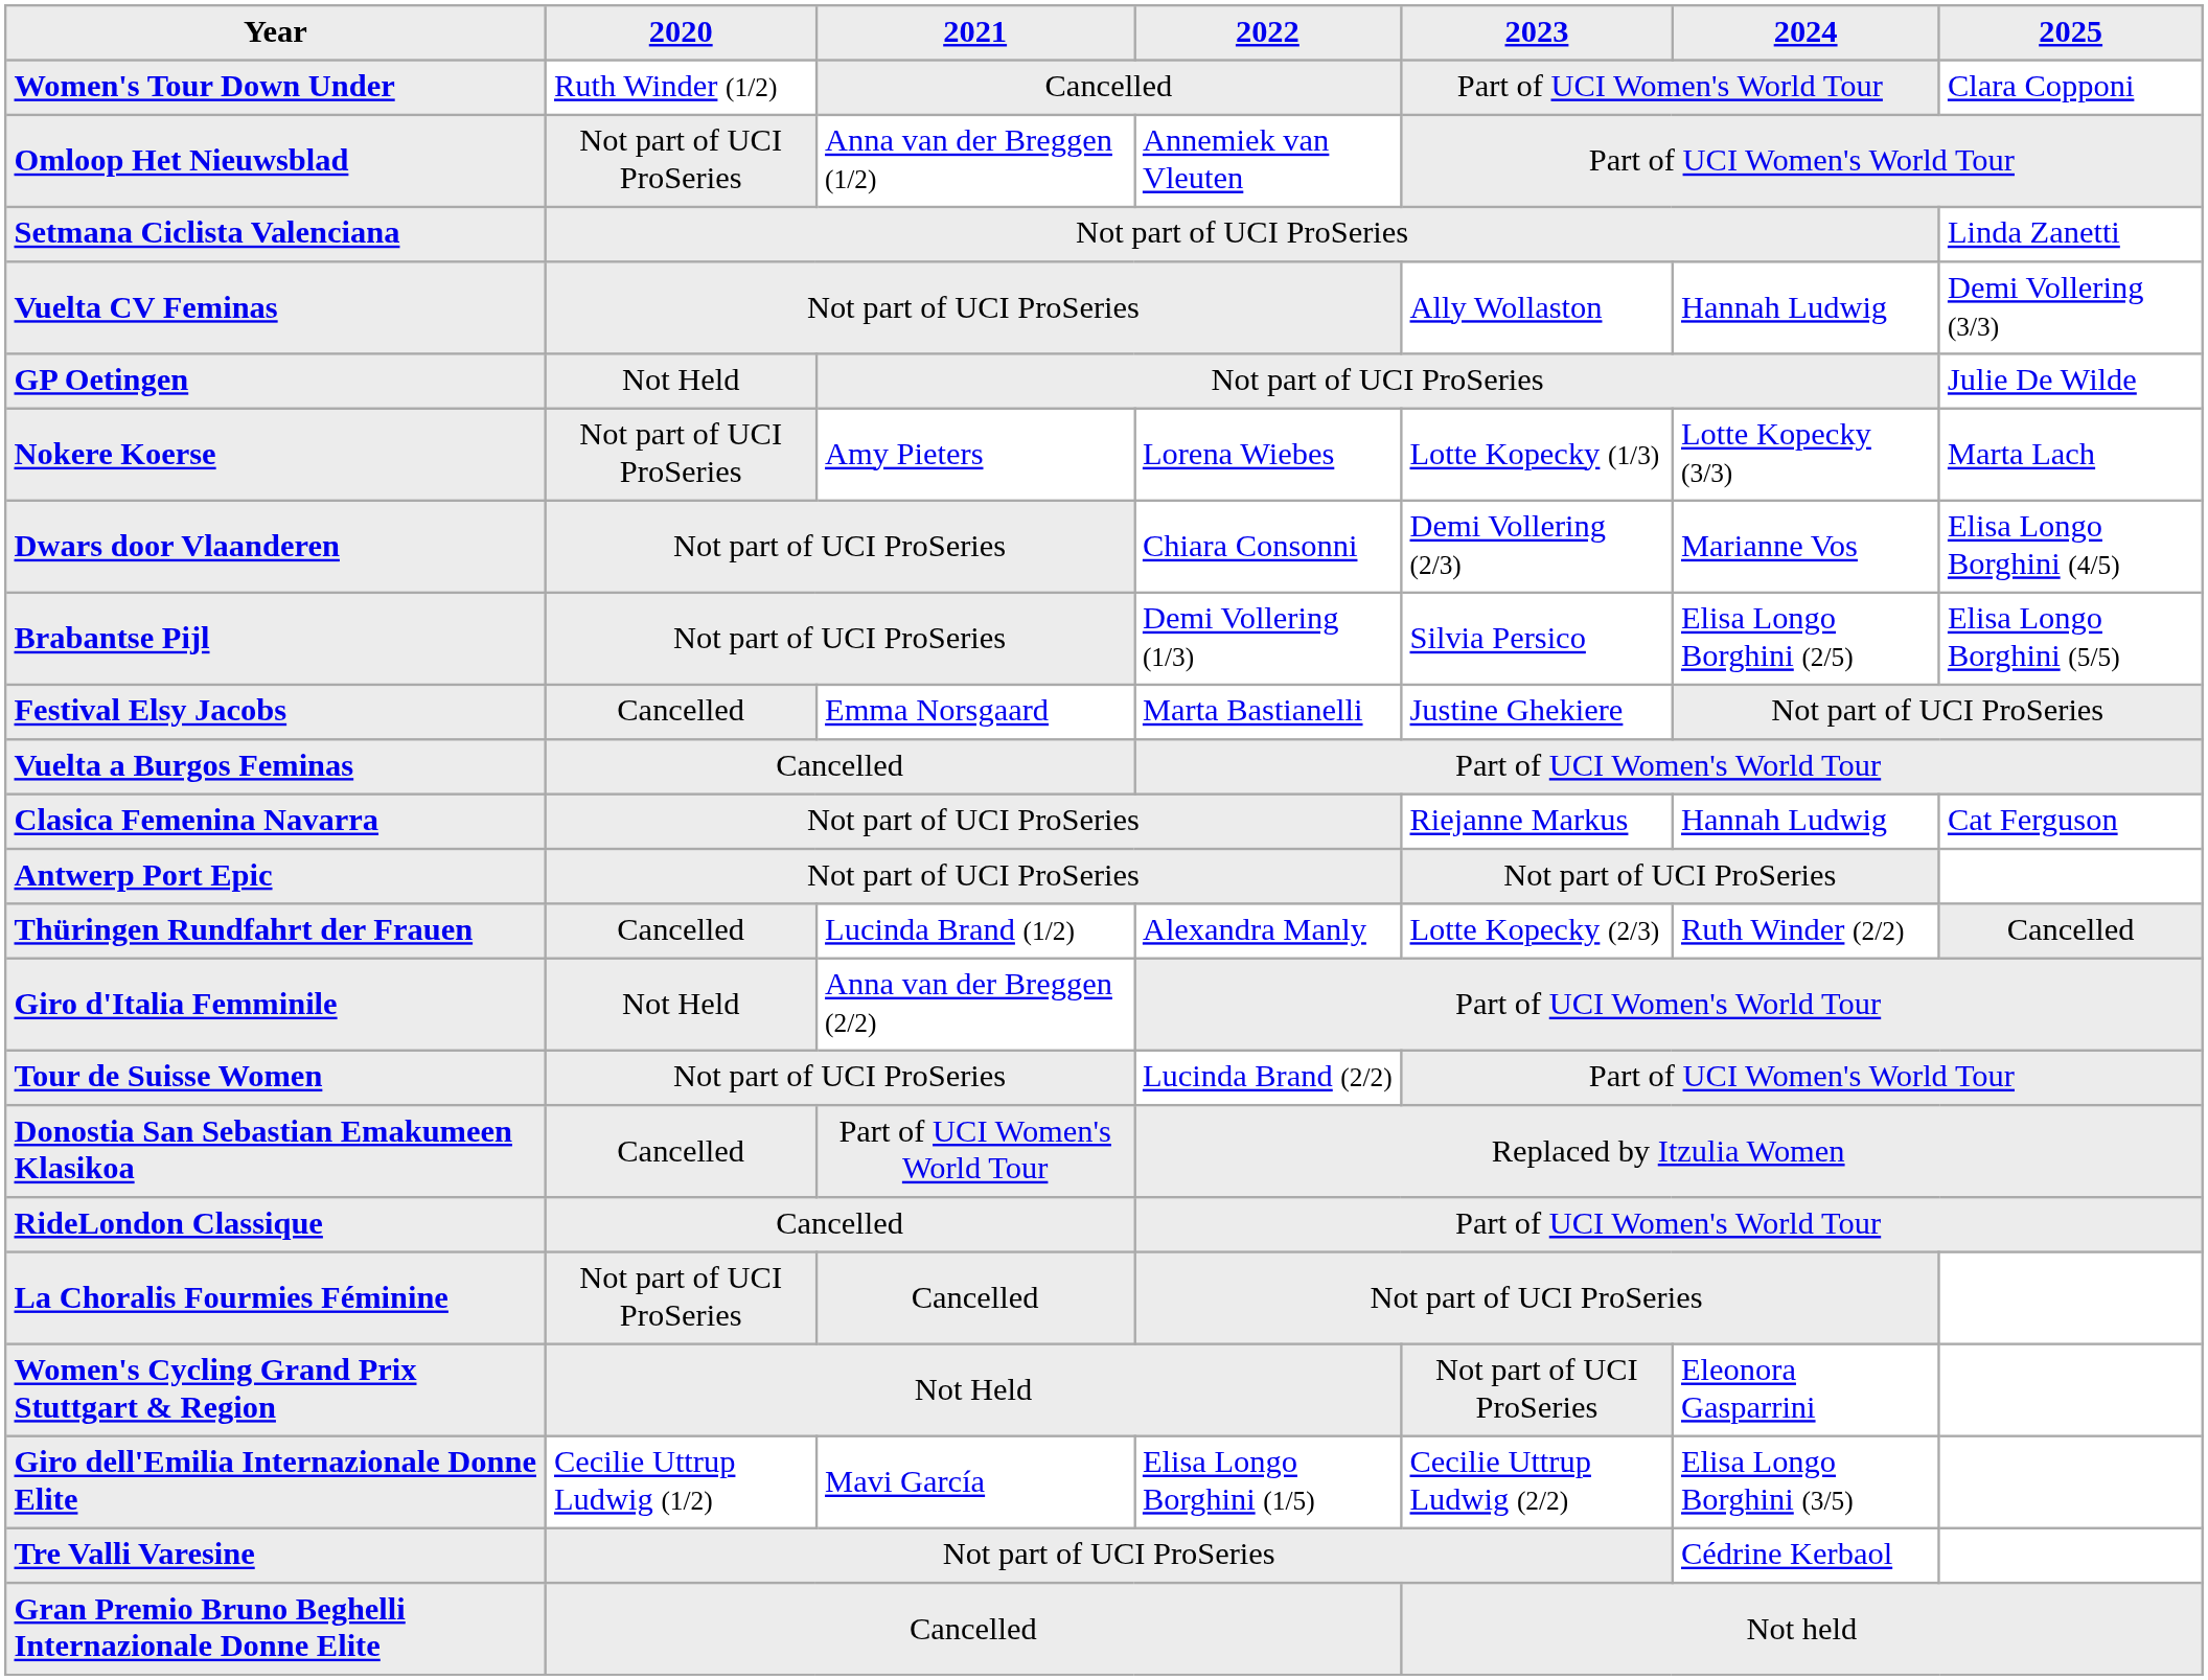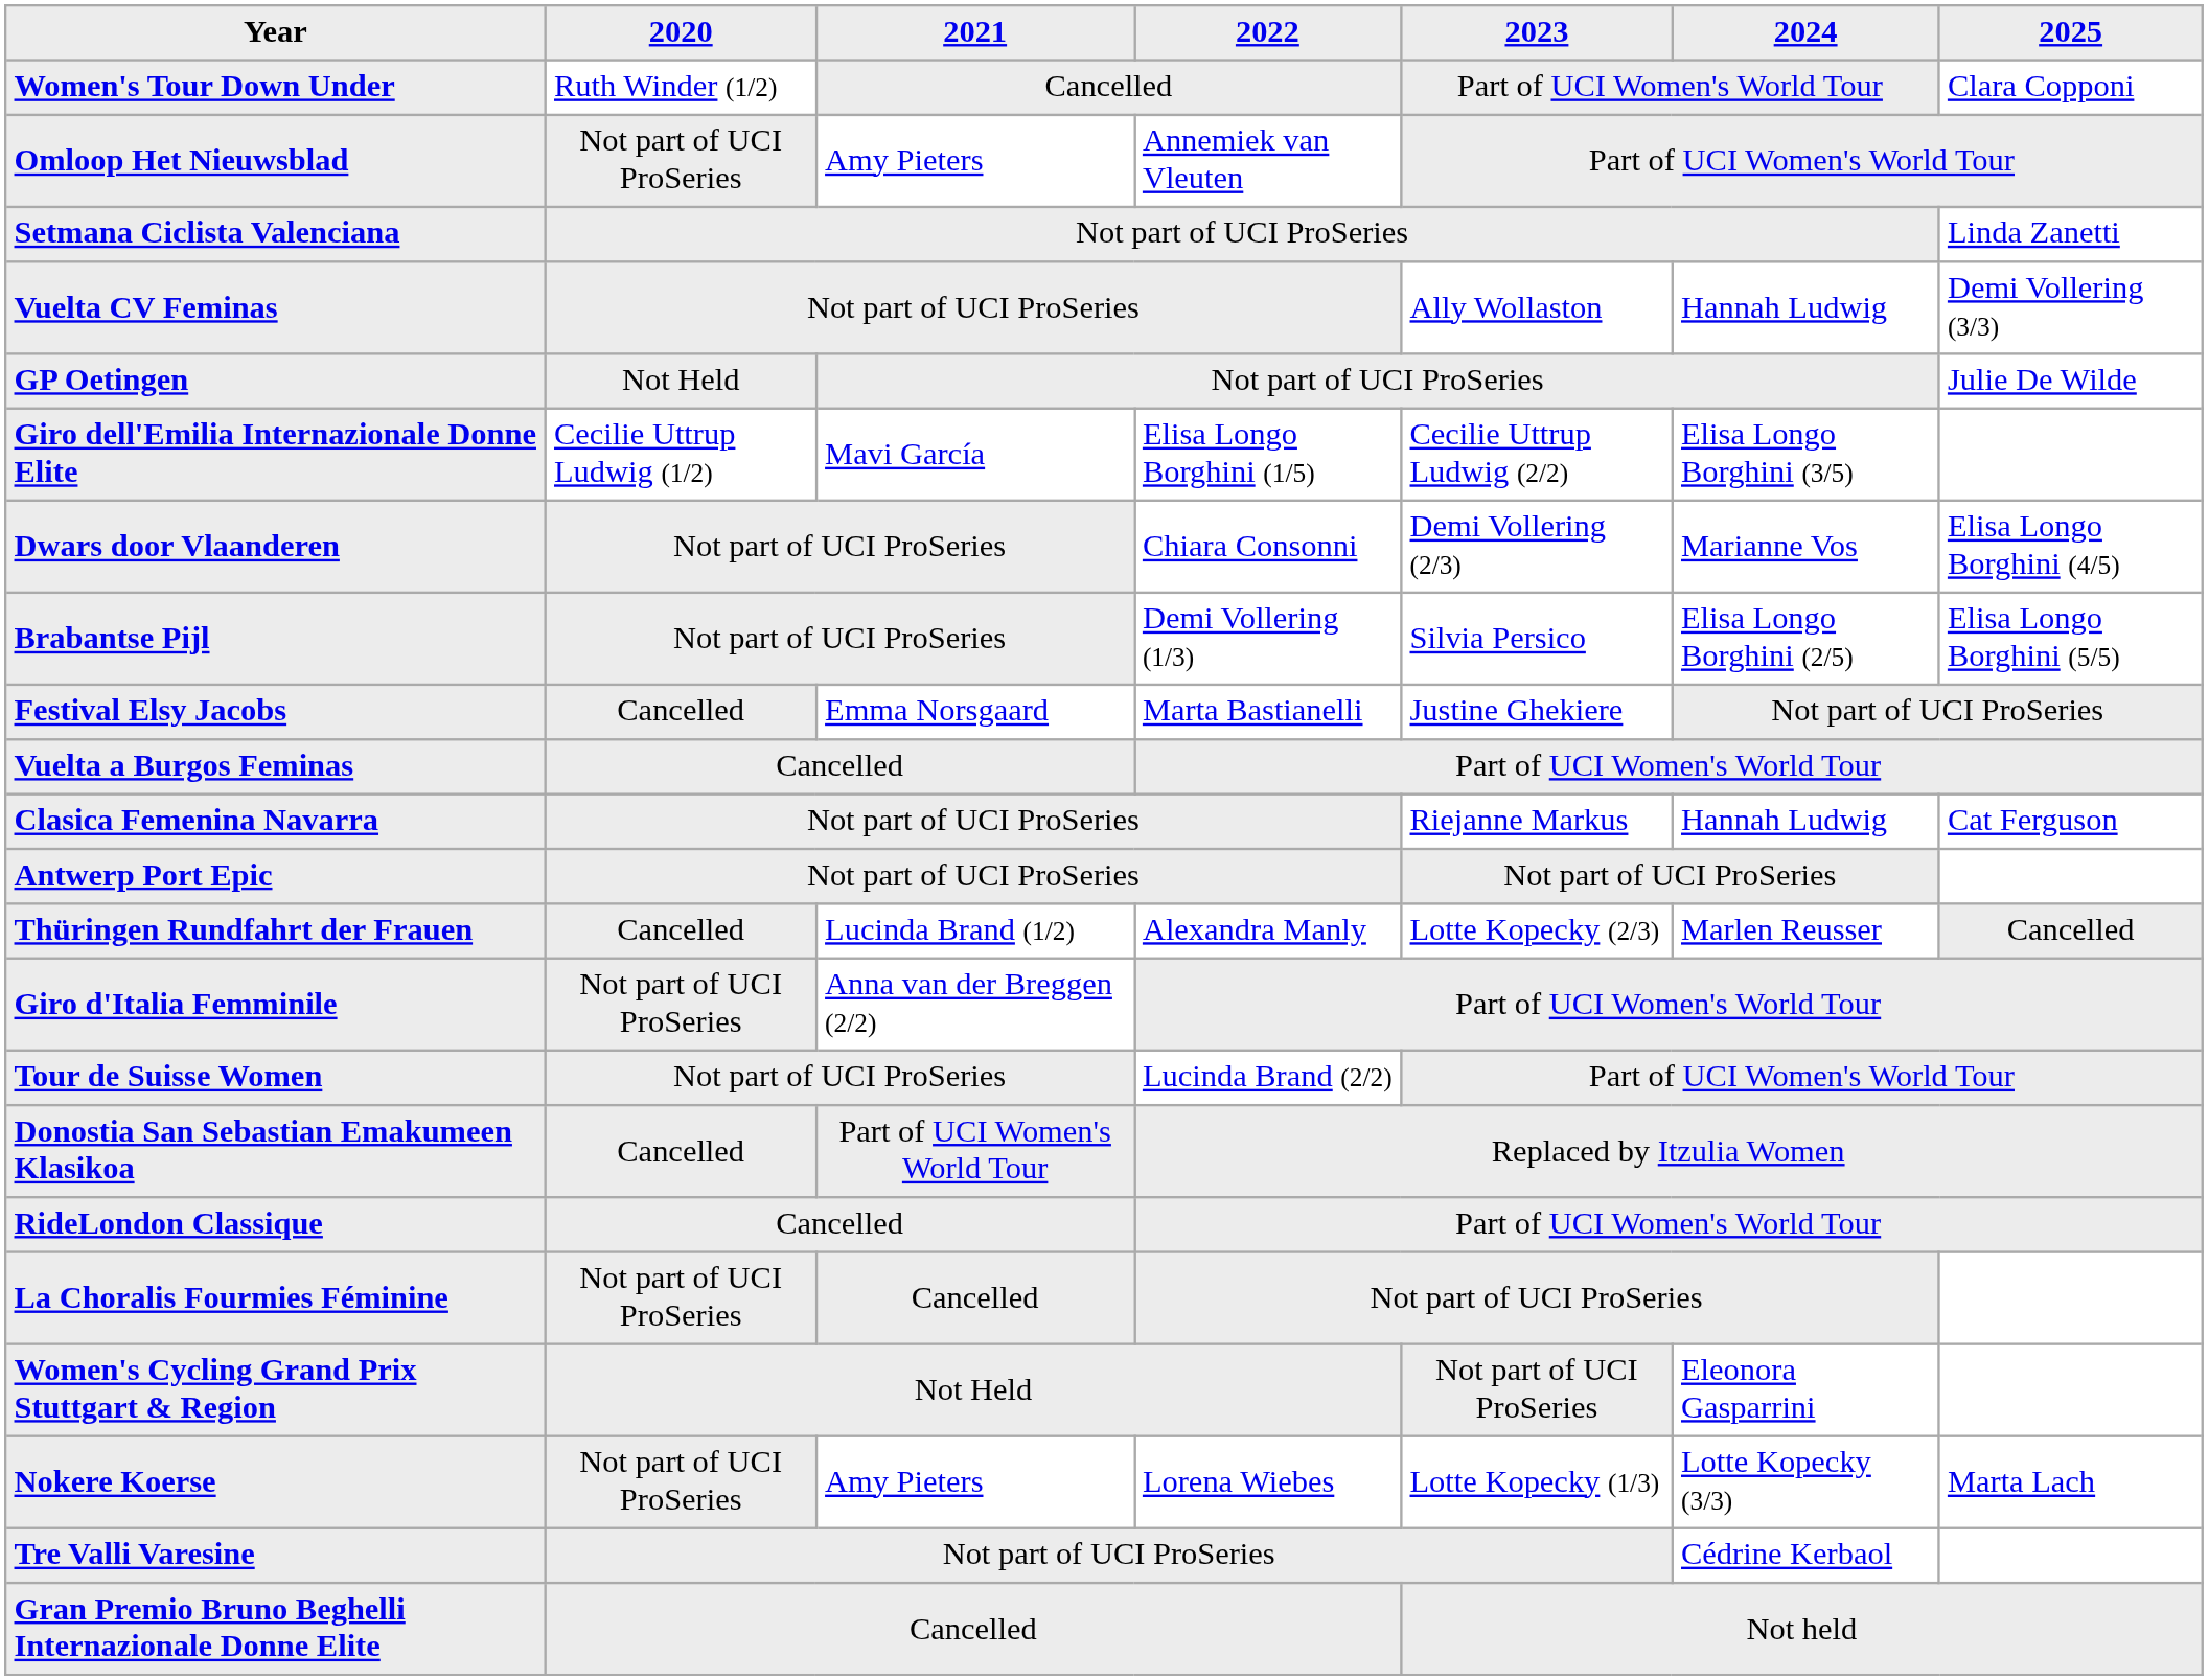Omloop Het Nieuwsblad | 2021: Anna van der Breggen (1/2) -> Amy Pieters
rows swapped: Nokere Koerse <-> Giro dell'Emilia Internazionale Donne Elite
Thüringen Rundfahrt der Frauen | 2024: Ruth Winder (2/2) -> Marlen Reusser
Giro d'Italia Femminile | 2020: Not Held -> Not part of UCI ProSeries
